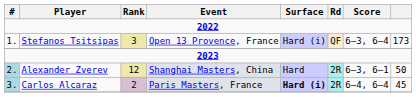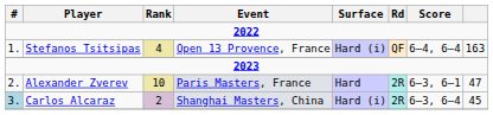Stefanos Tsitsipas | Rank: 3 -> 4
Stefanos Tsitsipas | Score: 6–3, 6–4 -> 6–4, 6–4
Stefanos Tsitsipas | column 8: 173 -> 163
Alexander Zverev | #: lightblue background -> no background
Alexander Zverev | Rank: 12 -> 10
Alexander Zverev | Event: Shanghai Masters, China -> Paris Masters, France
Alexander Zverev | column 8: 50 -> 47
Carlos Alcaraz | Event: Paris Masters, France -> Shanghai Masters, China
Carlos Alcaraz | Surface: bold -> normal
Carlos Alcaraz | Score: 6–4, 6–4 -> 6–3, 6–4
